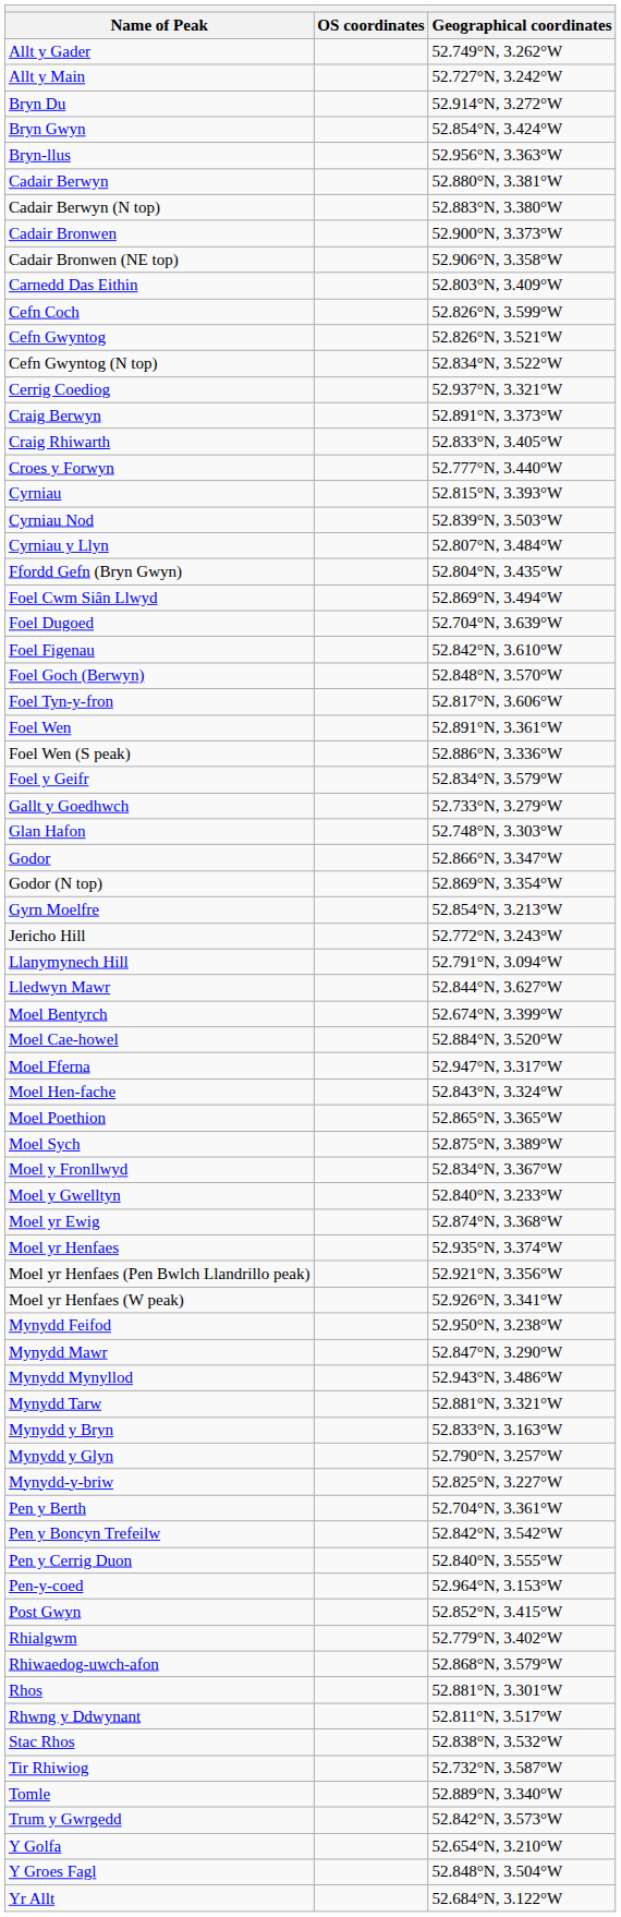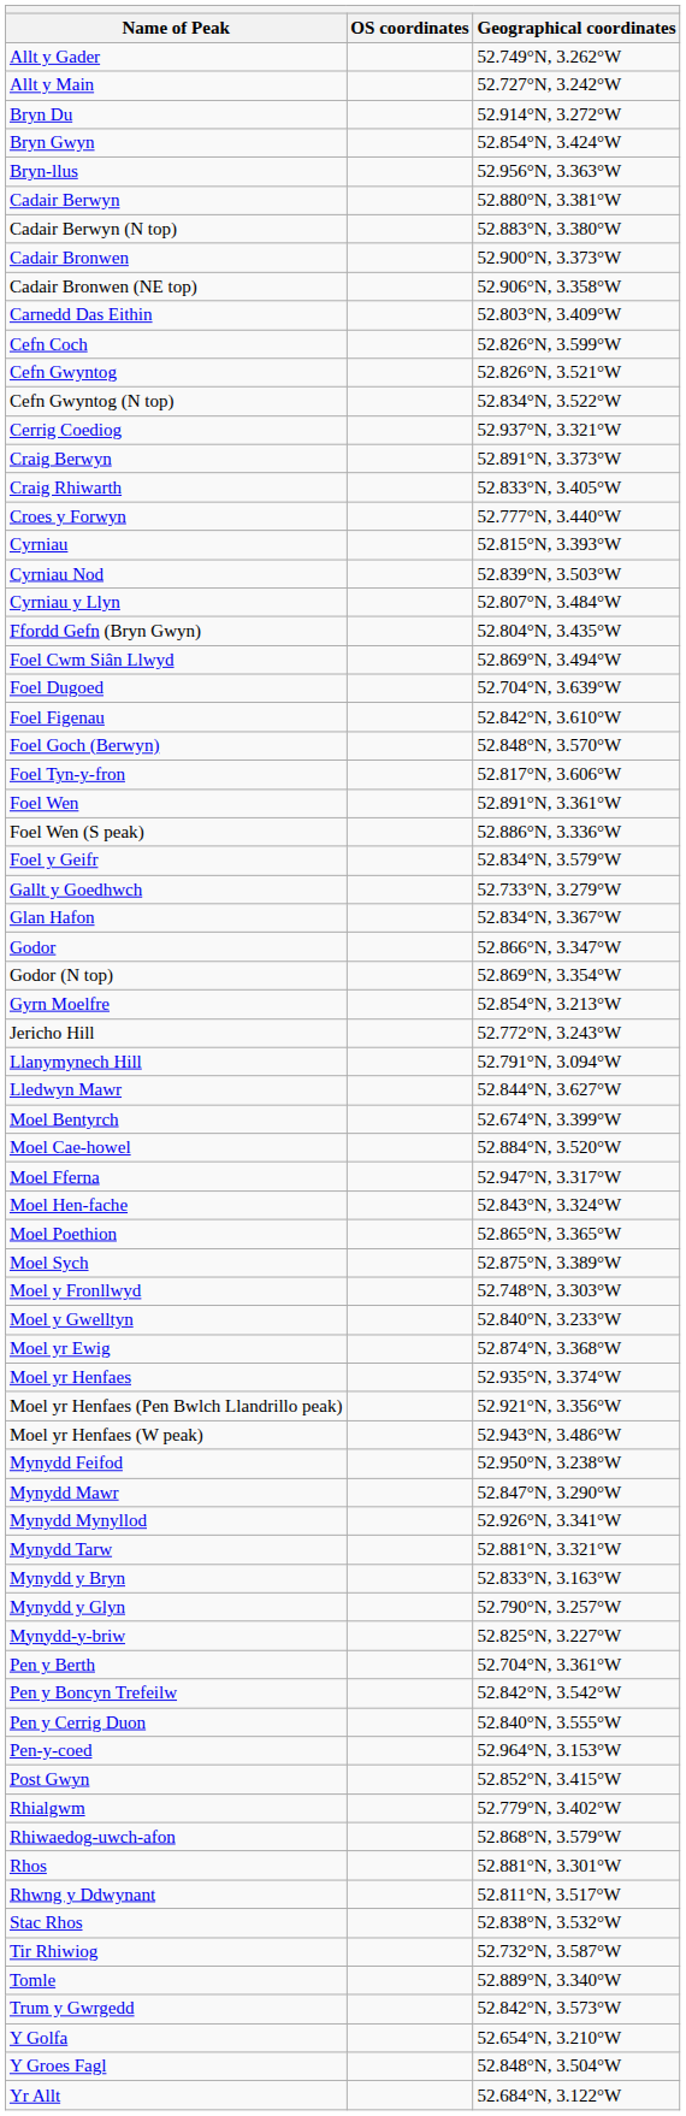Glan Hafon | Geographical coordinates: 52.748°N, 3.303°W -> 52.834°N, 3.367°W
Moel y Fronllwyd | Geographical coordinates: 52.834°N, 3.367°W -> 52.748°N, 3.303°W
Moel yr Henfaes (W peak) | Geographical coordinates: 52.926°N, 3.341°W -> 52.943°N, 3.486°W
Mynydd Mynyllod | Geographical coordinates: 52.943°N, 3.486°W -> 52.926°N, 3.341°W
